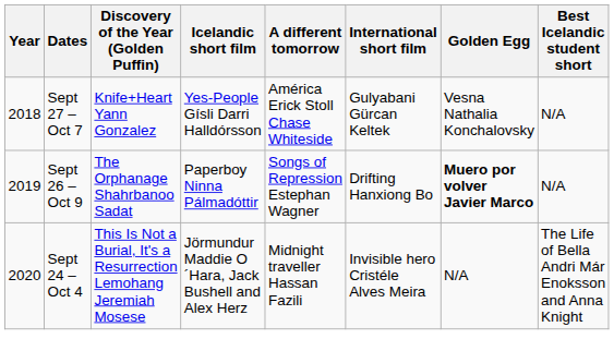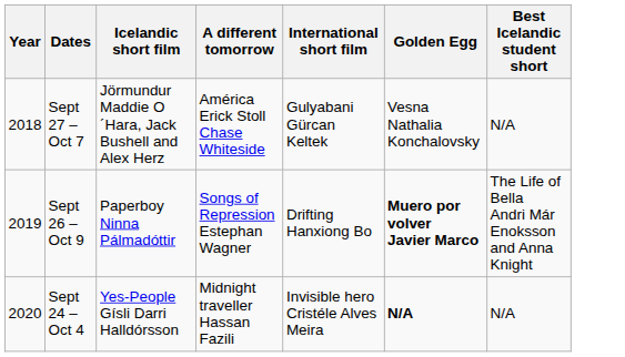- column: Discovery of the Year (Golden Puffin) | Knife+Heart Yann Gonzalez | The Orphanage Shahrbanoo Sadat | This Is Not a Burial, It's a Resurrection Lemohang Jeremiah Mosese
Sept 27 – Oct 7 | Icelandic short film: Yes-People Gísli Darri Halldórsson -> Jörmundur Maddie O´Hara, Jack Bushell and Alex Herz
Sept 26 – Oct 9 | Best Icelandic student short: N/A -> The Life of Bella Andri Már Enoksson and Anna Knight
Sept 24 – Oct 4 | Icelandic short film: Jörmundur Maddie O´Hara, Jack Bushell and Alex Herz -> Yes-People Gísli Darri Halldórsson
Sept 24 – Oct 4 | Golden Egg: normal -> bold
Sept 24 – Oct 4 | Best Icelandic student short: The Life of Bella Andri Már Enoksson and Anna Knight -> N/A
